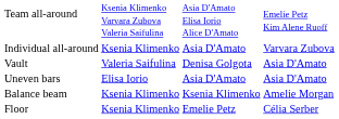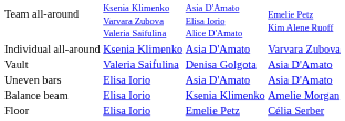Balance beam | column 2: Ksenia Klimenko -> Elisa Iorio
Floor | column 2: Ksenia Klimenko -> Elisa Iorio
